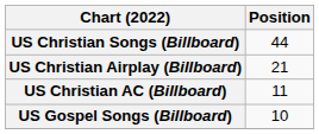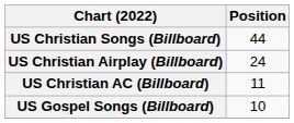US Christian Airplay (Billboard) | Position: 21 -> 24
